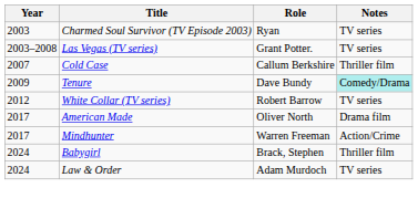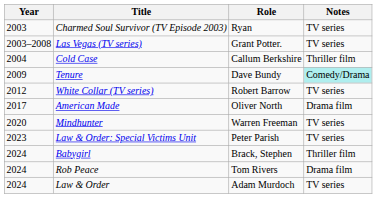Cold Case | Year: 2007 -> 2004
Mindhunter | Year: 2017 -> 2020
Mindhunter | Notes: Action/Crime -> TV series
+ row: 2023 | Law & Order: Special Victims Unit | Peter Parish | TV series
+ row: 2024 | Rob Peace | Tom Rivers | Drama film
